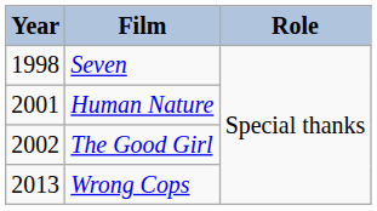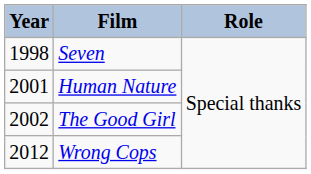Wrong Cops | Year: 2013 -> 2012
